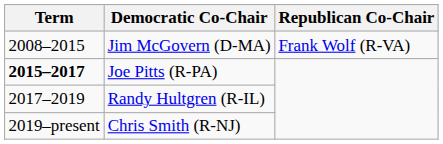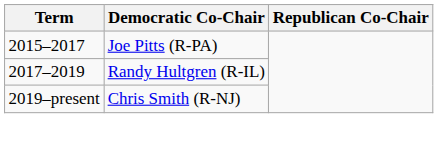- row: 2008–2015 | Jim McGovern (D-MA) | Frank Wolf (R-VA)
Joe Pitts (R-PA) | Term: bold -> normal
